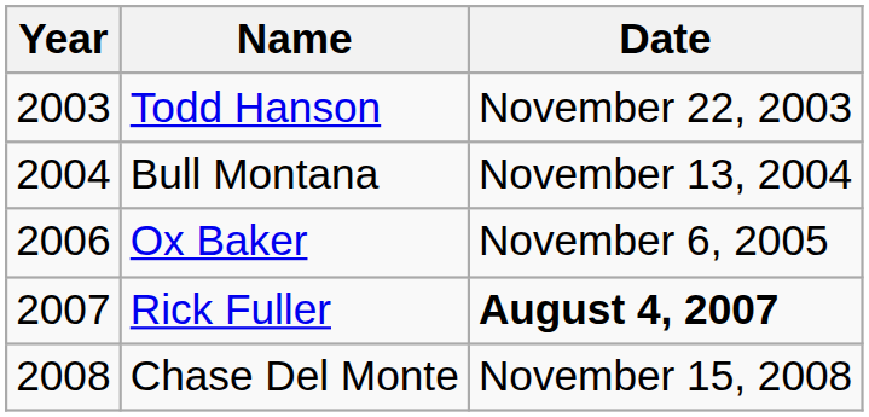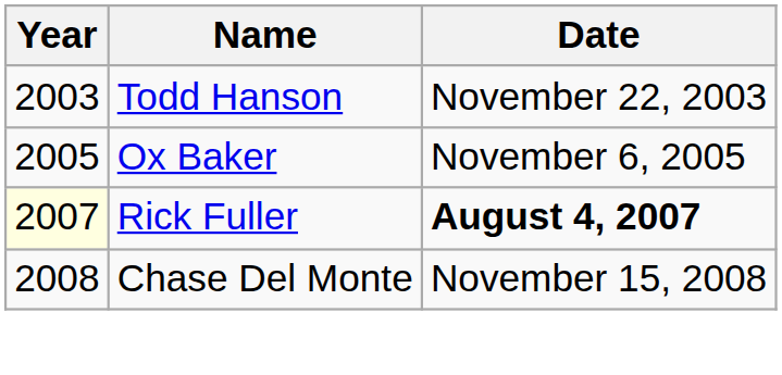- row: 2004 | Bull Montana | November 13, 2004
Ox Baker | Year: 2006 -> 2005
Rick Fuller | Year: no background -> lightyellow background
